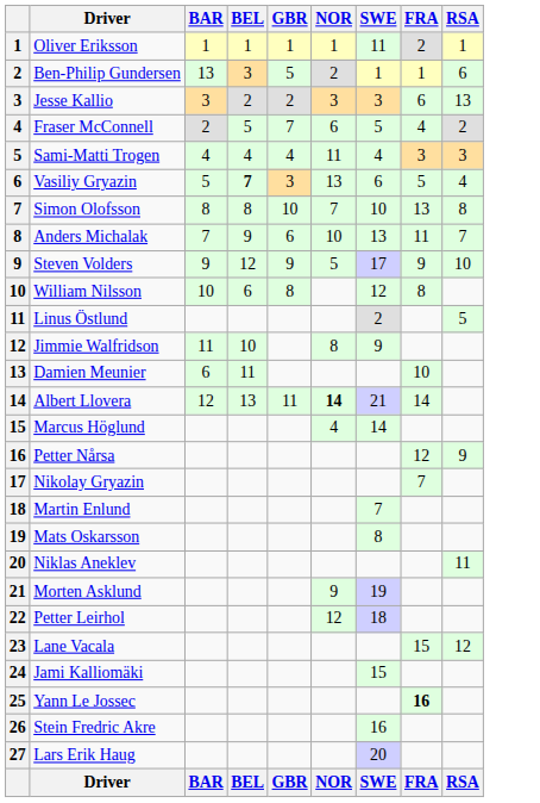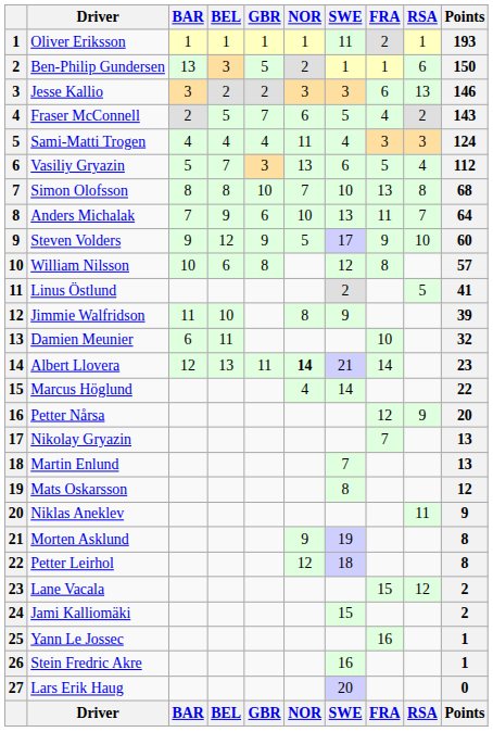+ column: Points | 193 | 150 | 146 | 143 | 124 | 112 | 68 | 64 | 60 | 57 | 41 | 39 | 32 | 23 | 22 | 20 | 13 | 13 | 12 | 9 | 8 | 8 | 2 | 2 | 1 | 1 | 0 | Points
Vasiliy Gryazin | BEL: bold -> normal
Yann Le Jossec | FRA: bold -> normal
